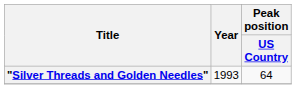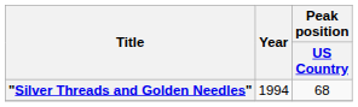"Silver Threads and Golden Needles" | Year: 1993 -> 1994
"Silver Threads and Golden Needles" | Peak position / US Country: 64 -> 68
